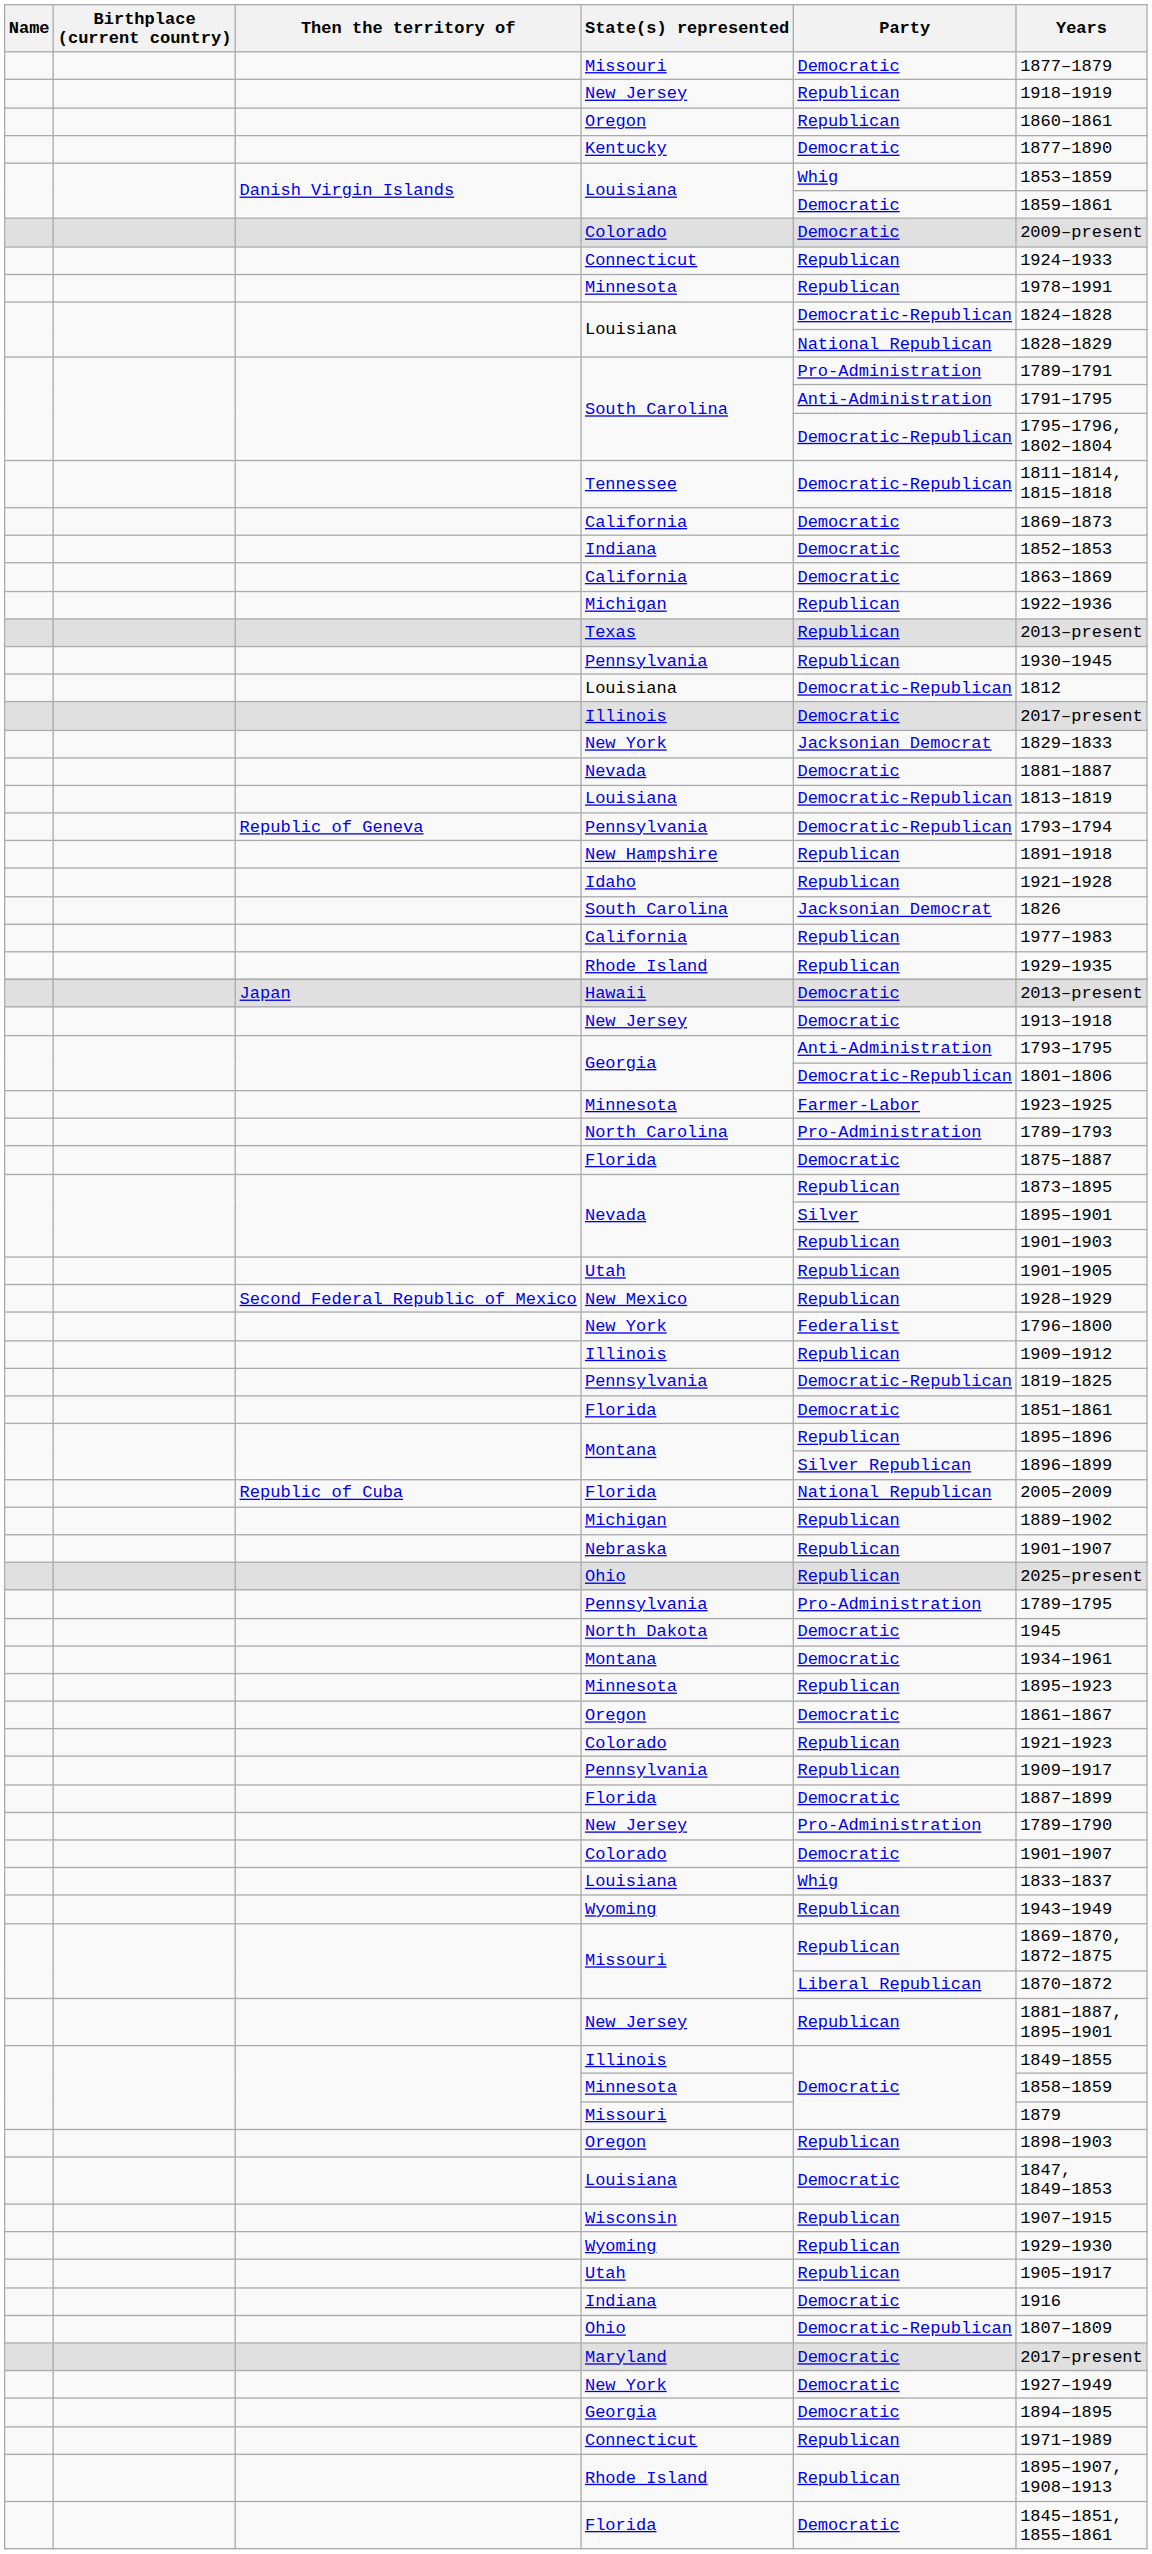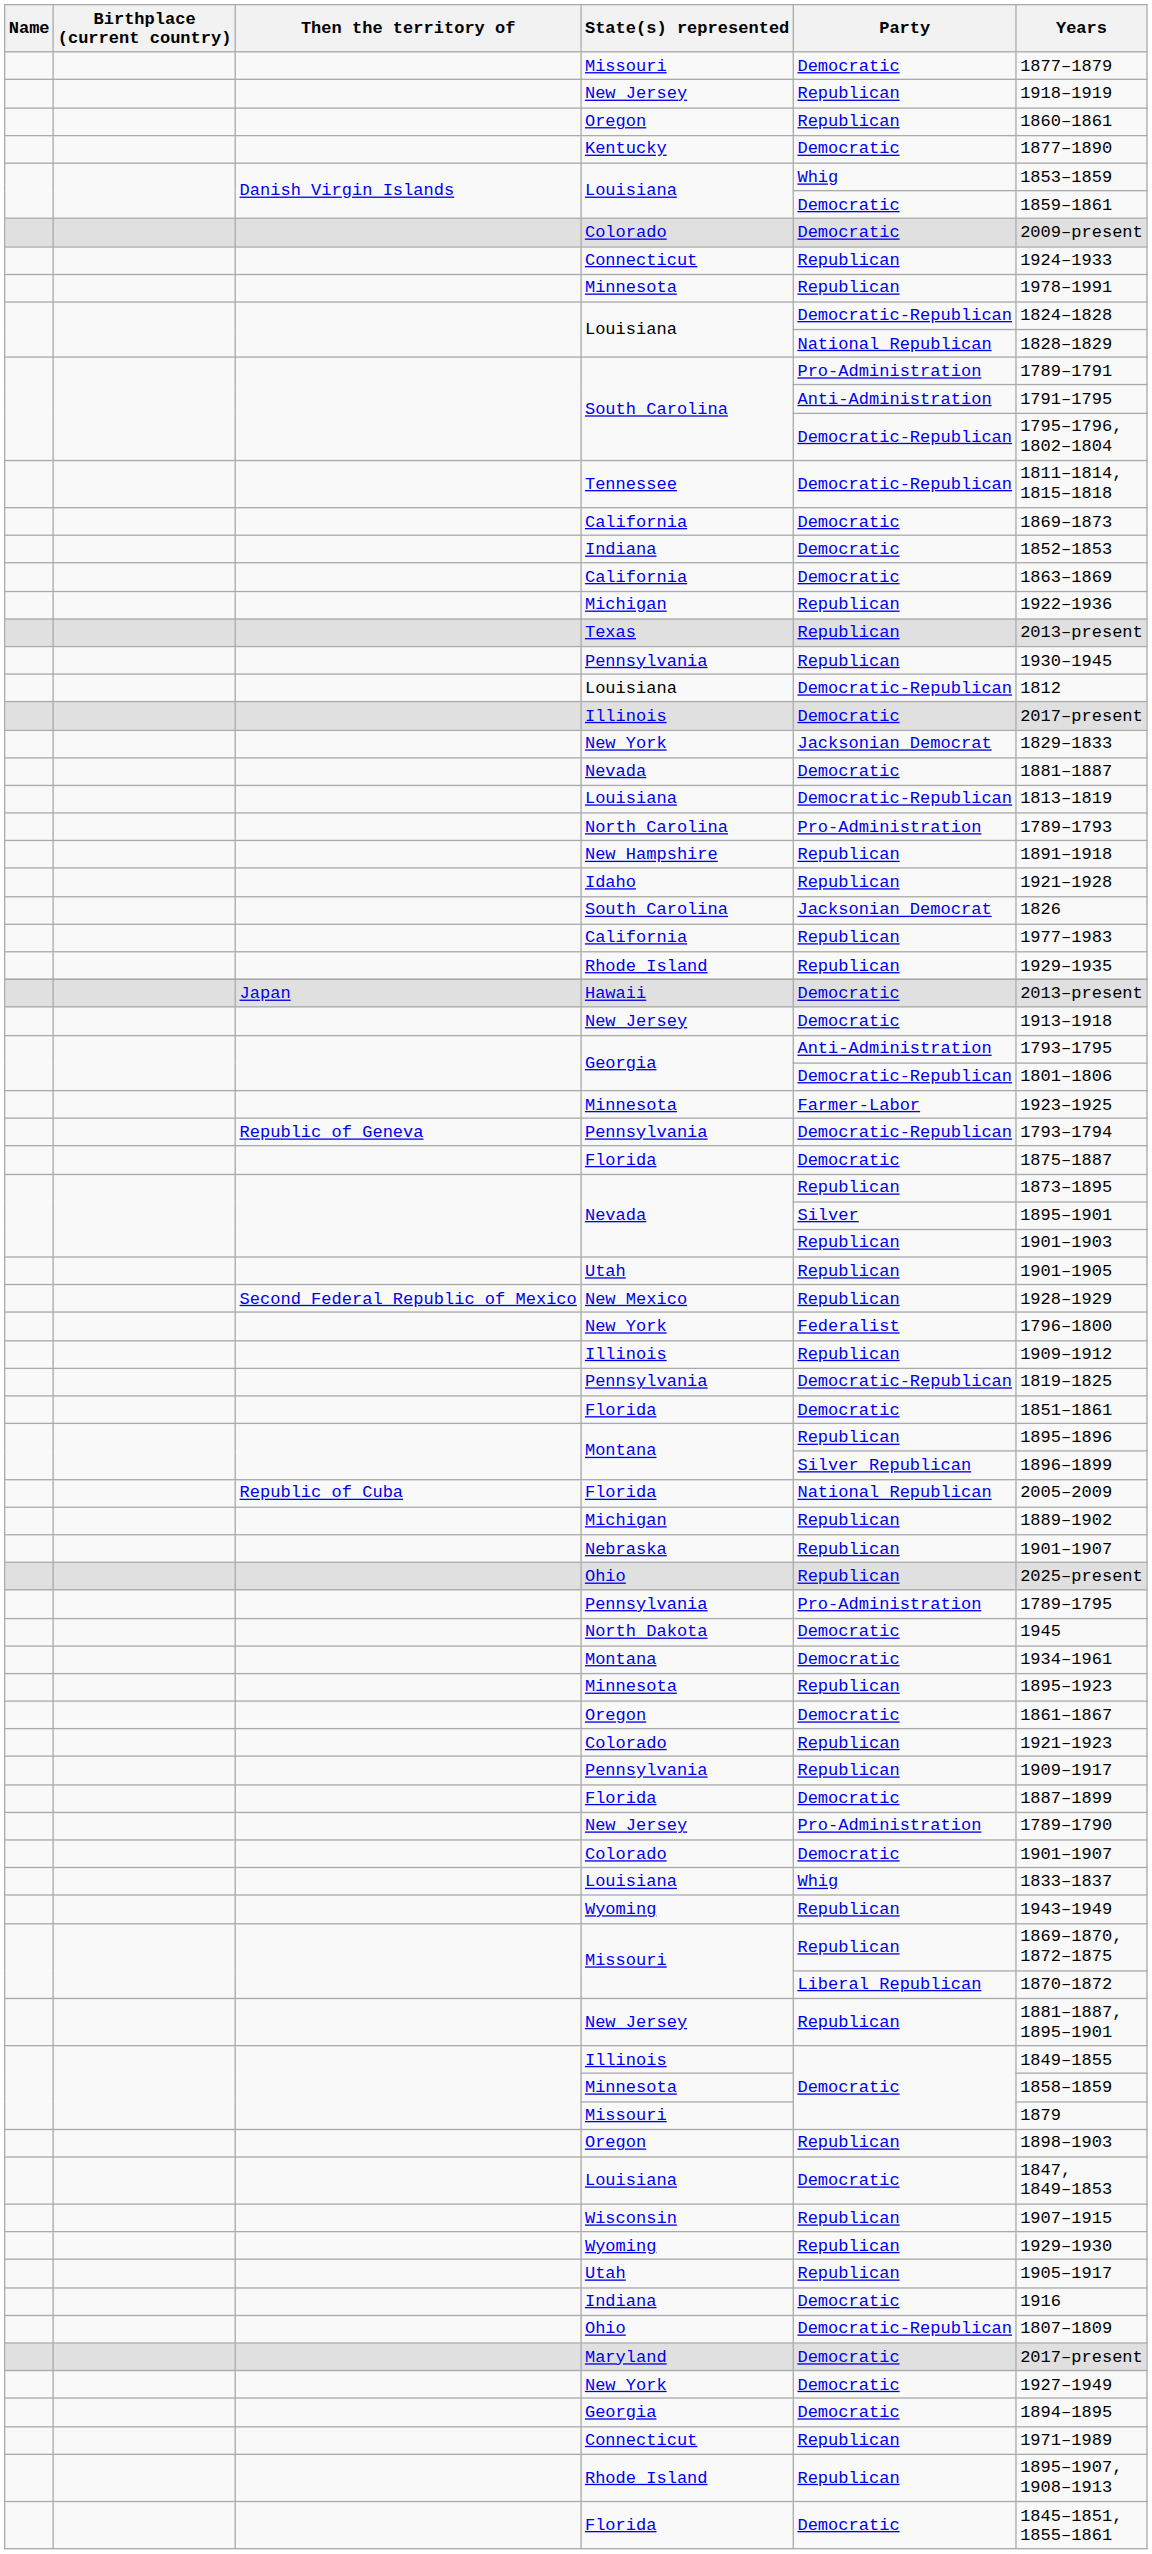rows swapped: Republic of Geneva / Pennsylvania <-> North Carolina
